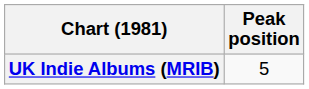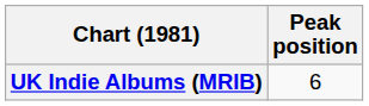UK Indie Albums (MRIB) | Peak position: 5 -> 6
